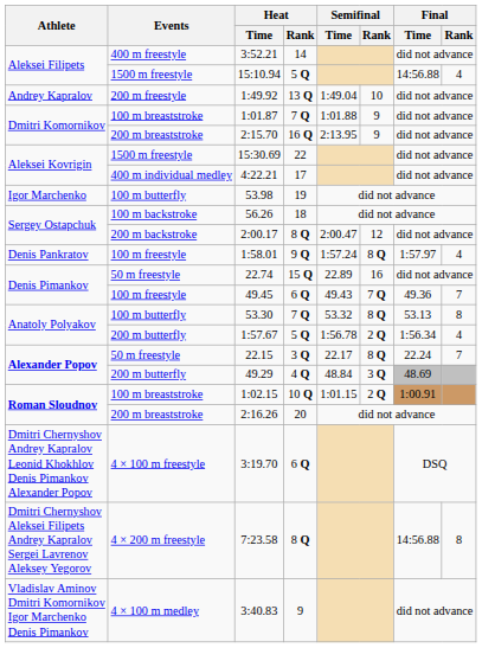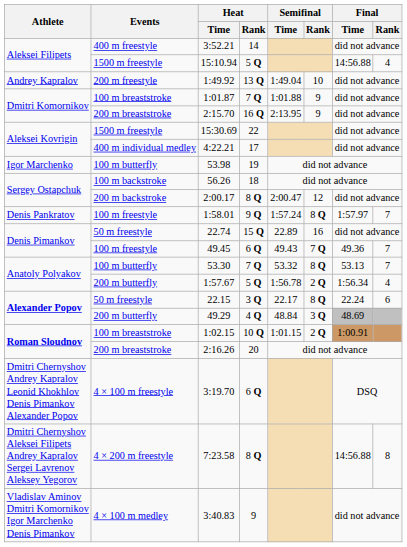1:58.01 | Final / Rank: 4 -> 7
53.30 | Final / Rank: 8 -> 7
22.15 | Final / Rank: 7 -> 6
